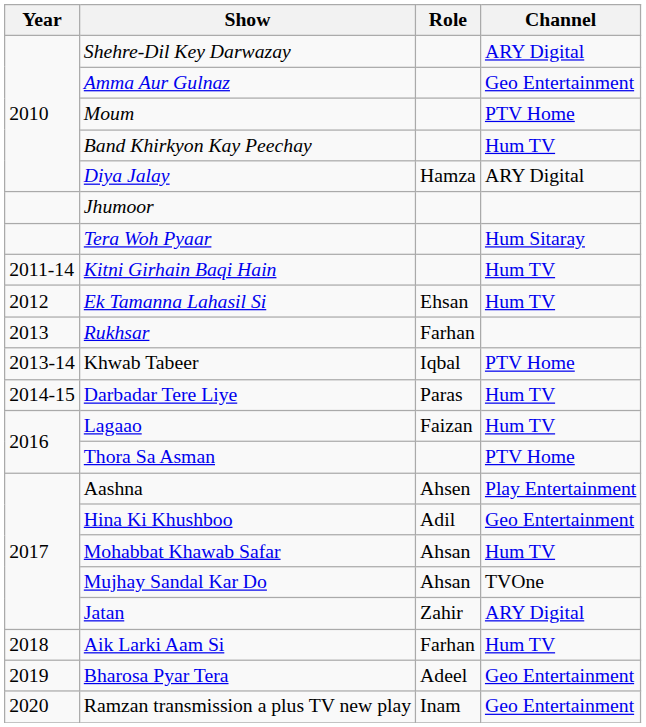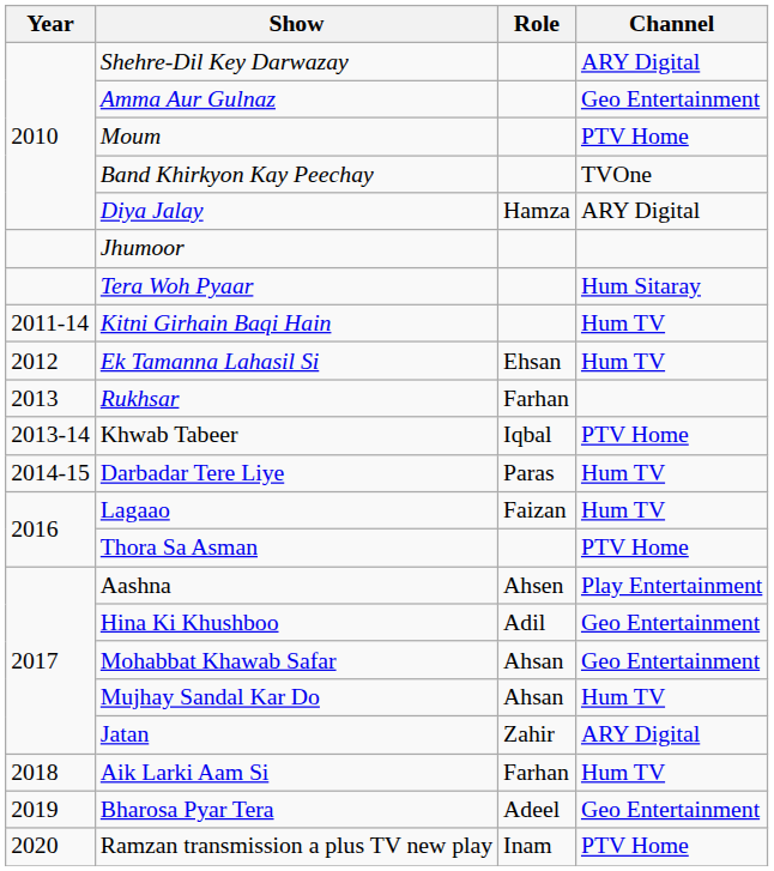Band Khirkyon Kay Peechay | Channel: Hum TV -> TVOne
Mohabbat Khawab Safar | Channel: Hum TV -> Geo Entertainment
Mujhay Sandal Kar Do | Channel: TVOne -> Hum TV
Ramzan transmission a plus TV new play | Channel: Geo Entertainment -> PTV Home
